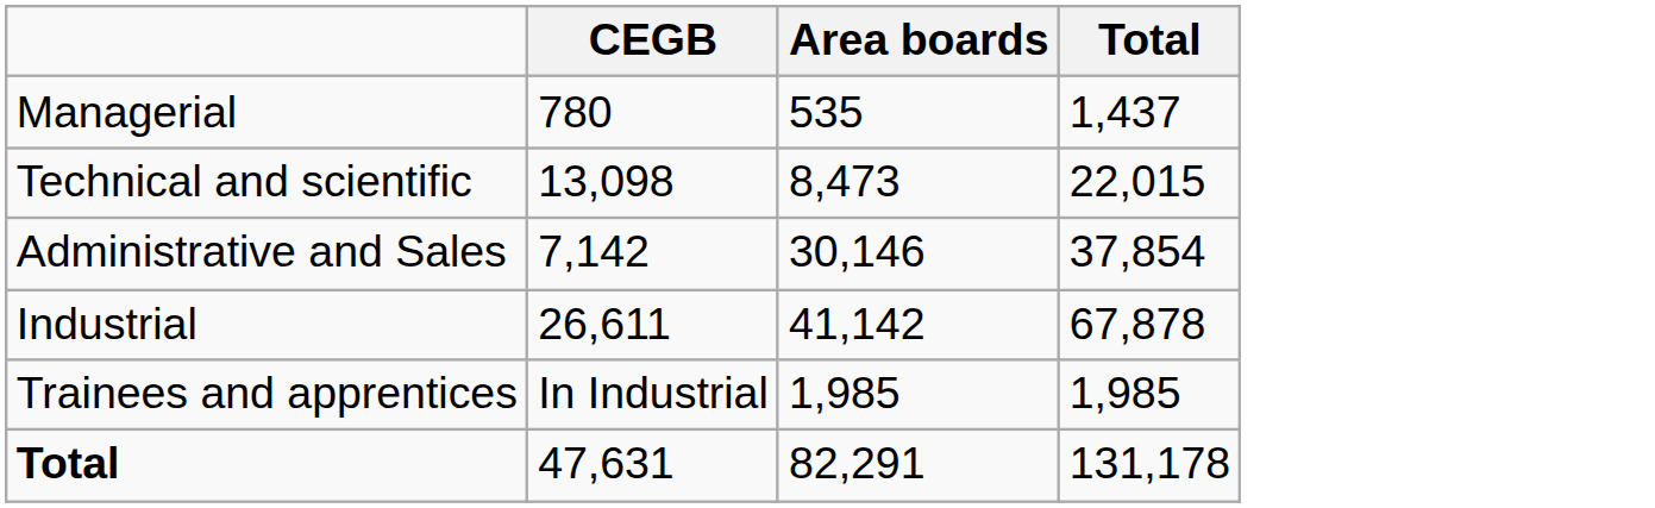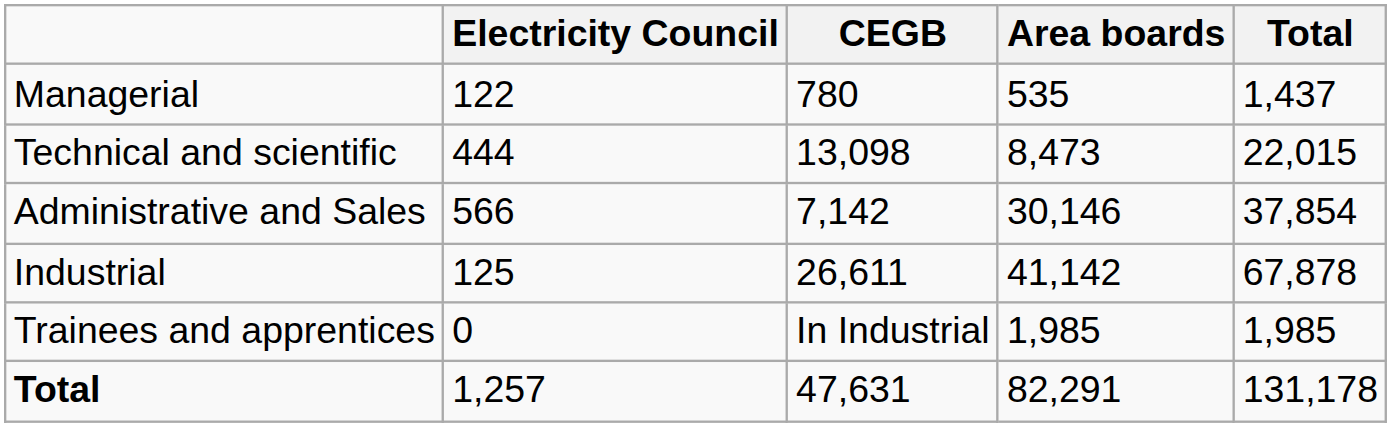+ column: Electricity Council | 122 | 444 | 566 | 125 | 0 | 1,257
